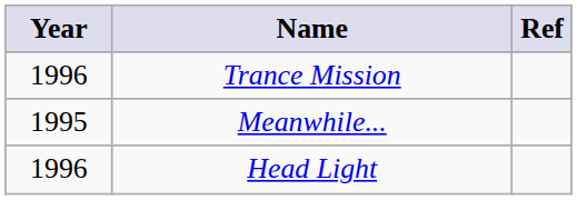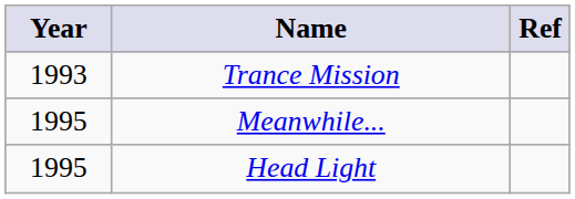Trance Mission | Year: 1996 -> 1993
Head Light | Year: 1996 -> 1995
